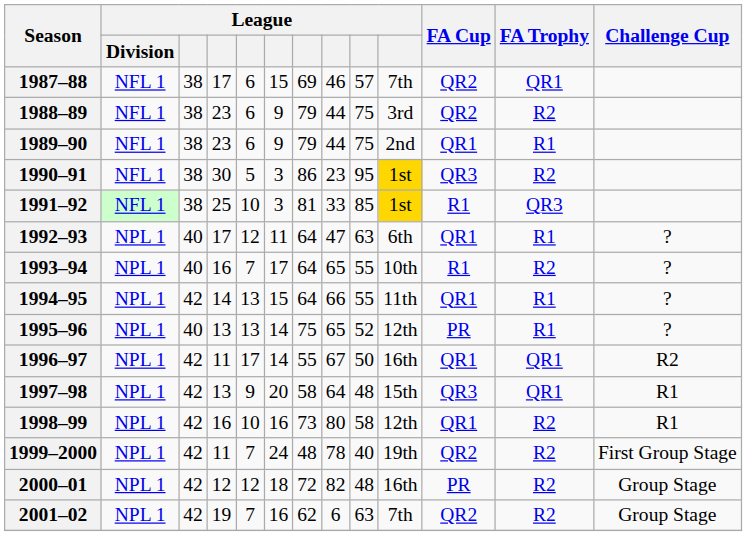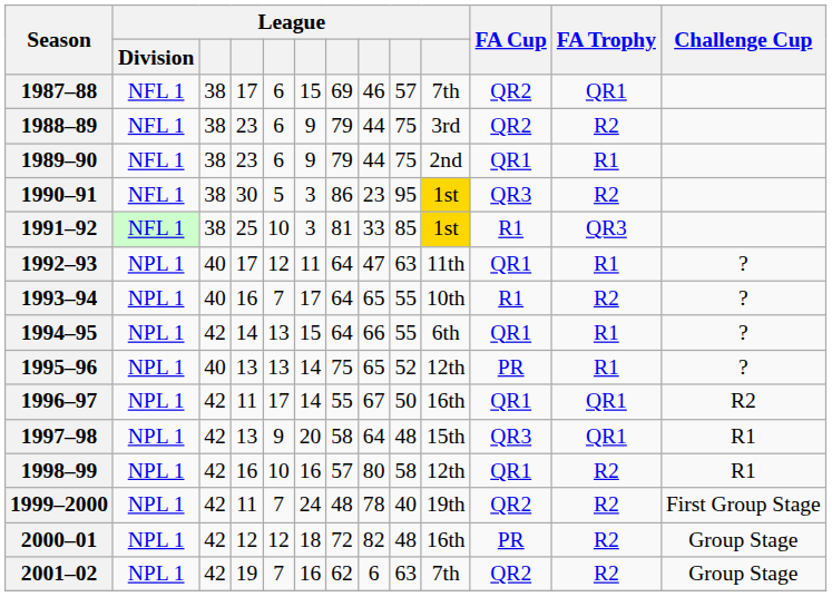1992–93 | column 10: 6th -> 11th
1994–95 | column 10: 11th -> 6th
1998–99 | column 7: 73 -> 57
